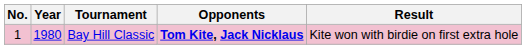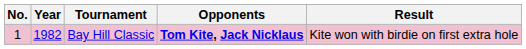Bay Hill Classic | Year: 1980 -> 1982
